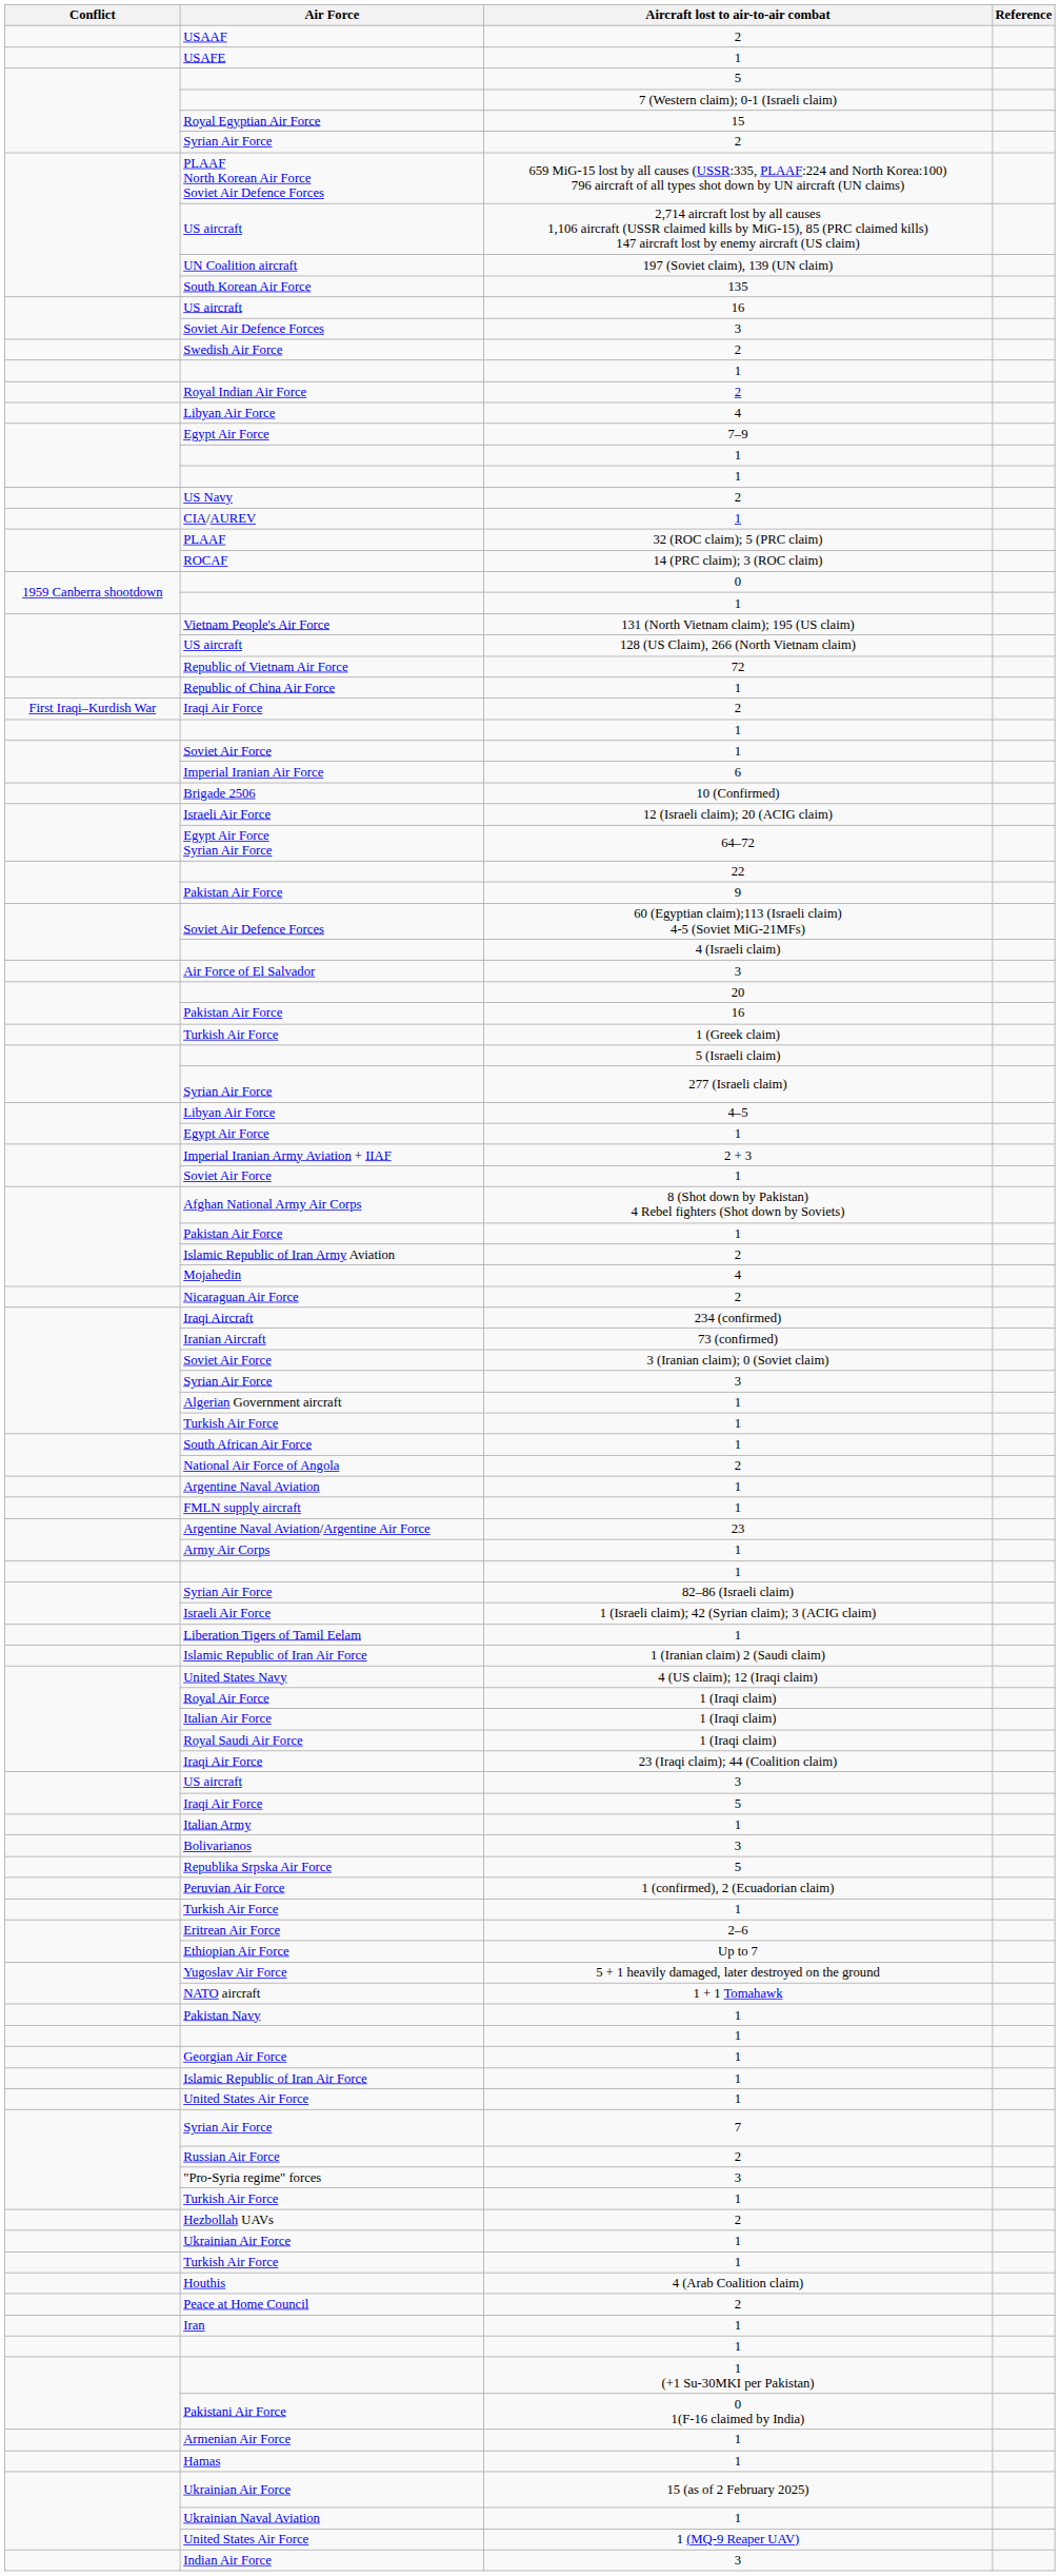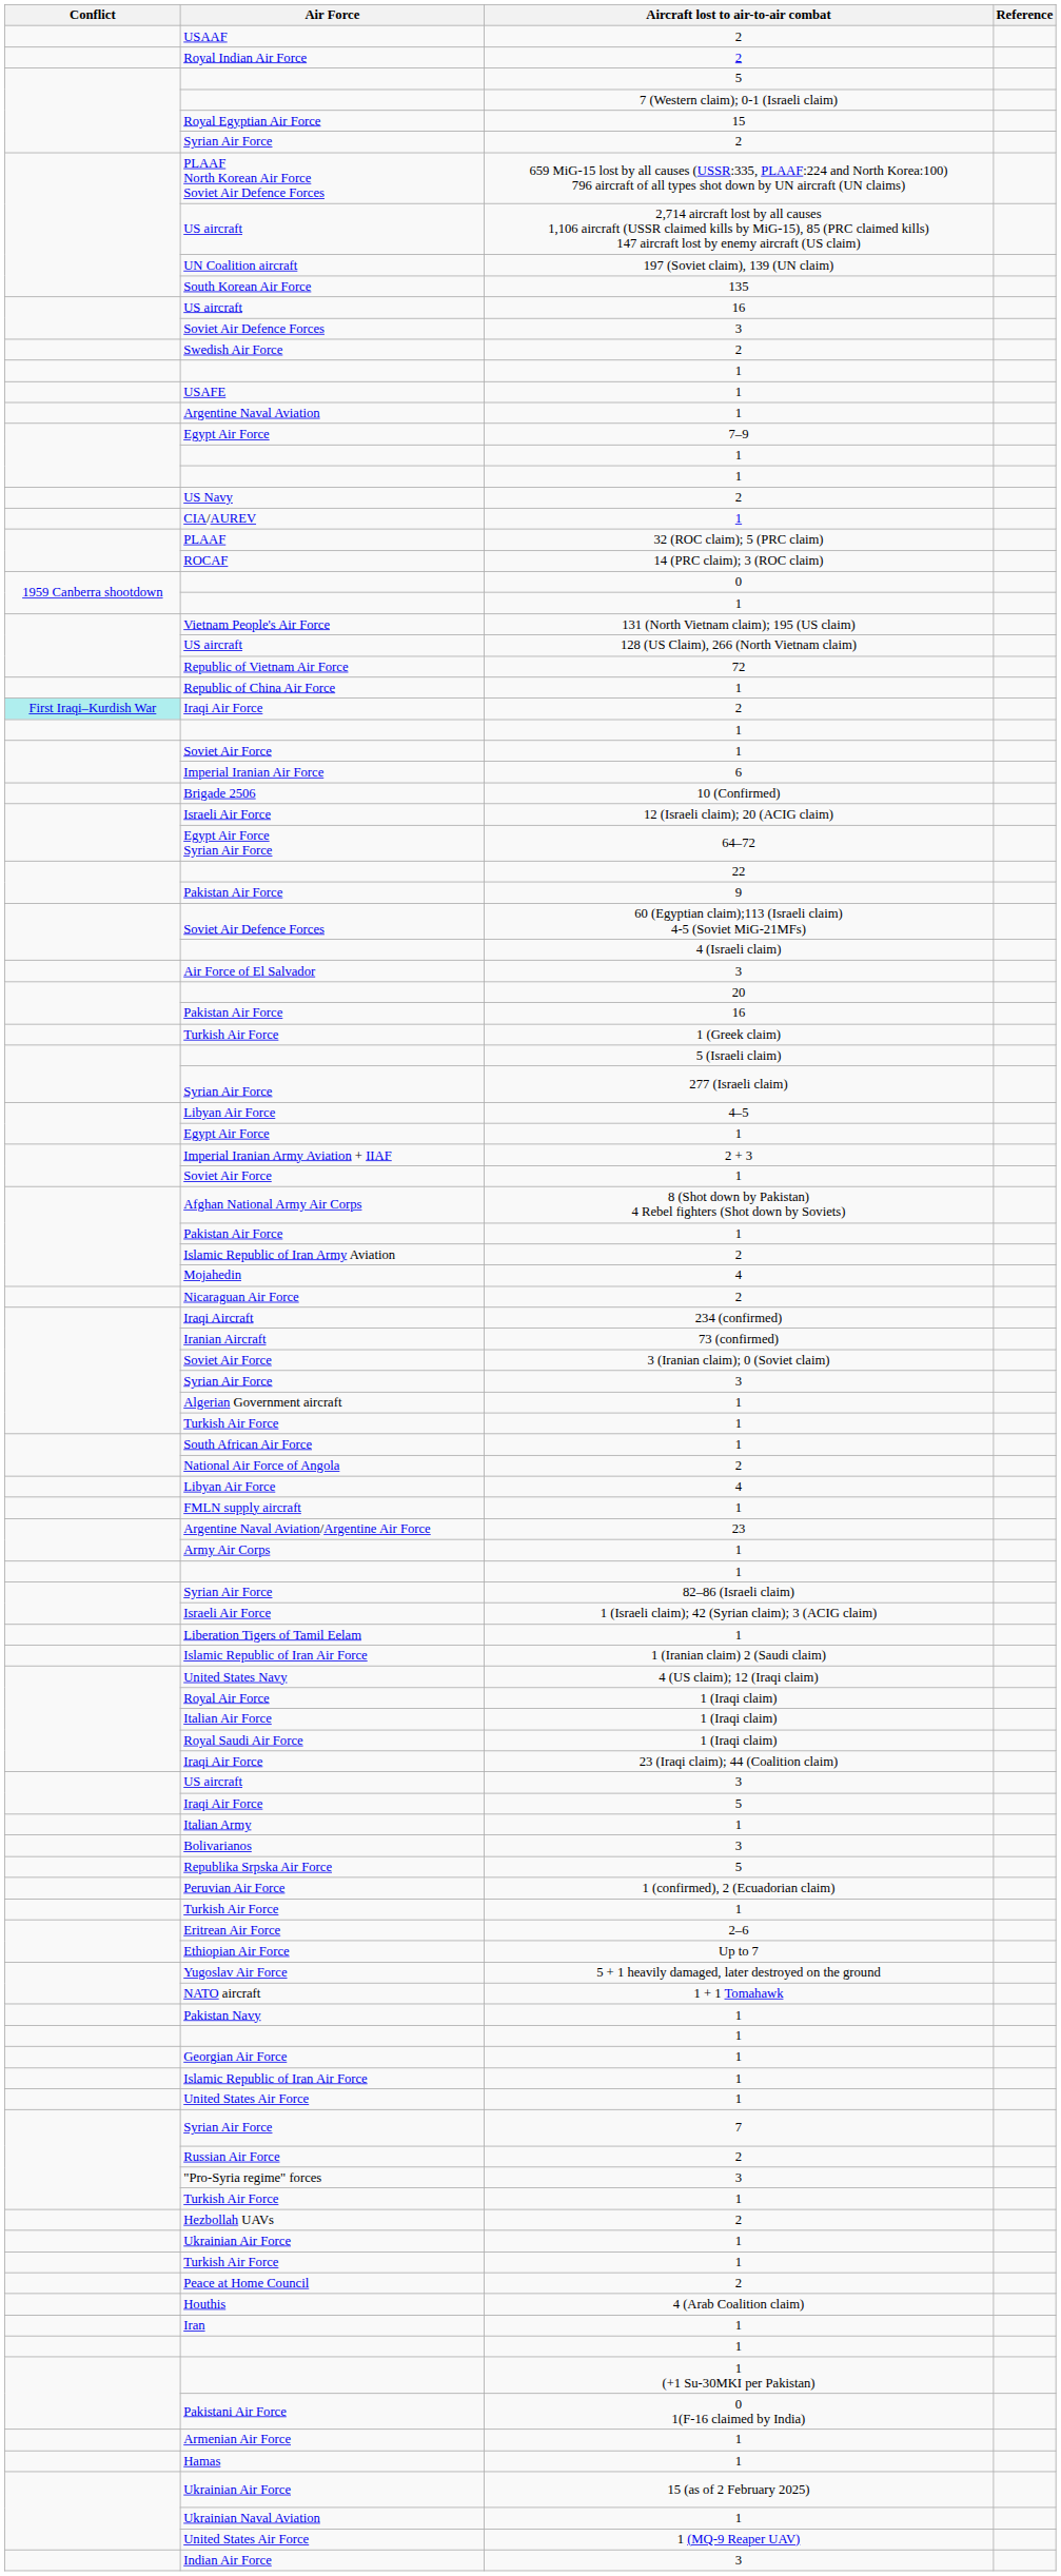rows swapped: Royal Indian Air Force <-> USAFE
rows swapped: Argentine Naval Aviation <-> Libyan Air Force / 4
Iraqi Air Force / 2 | Conflict: no background -> paleturquoise background
rows swapped: Houthis <-> Peace at Home Council
